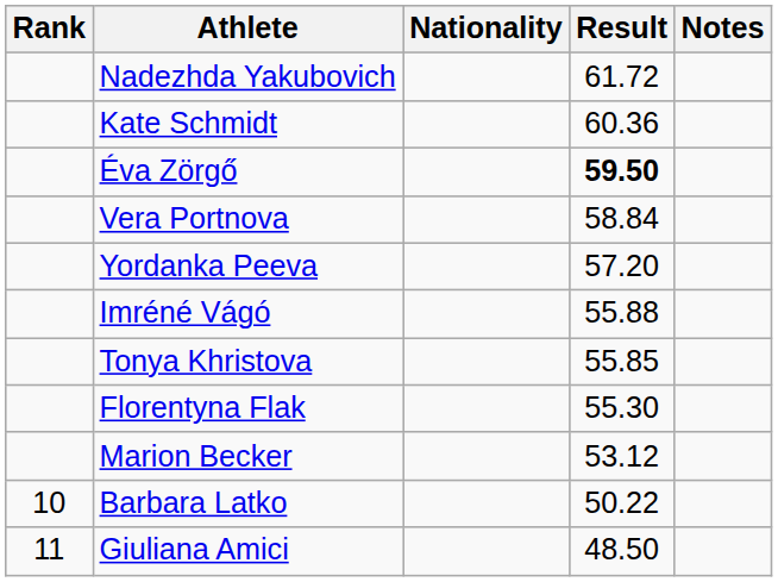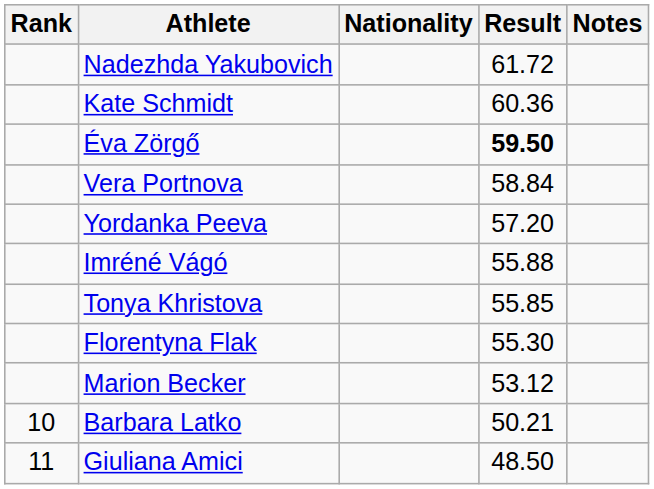Barbara Latko | Result: 50.22 -> 50.21
